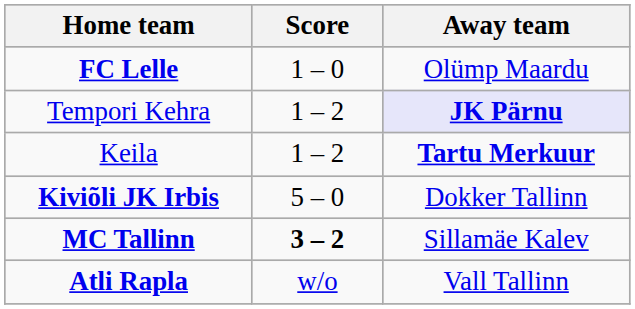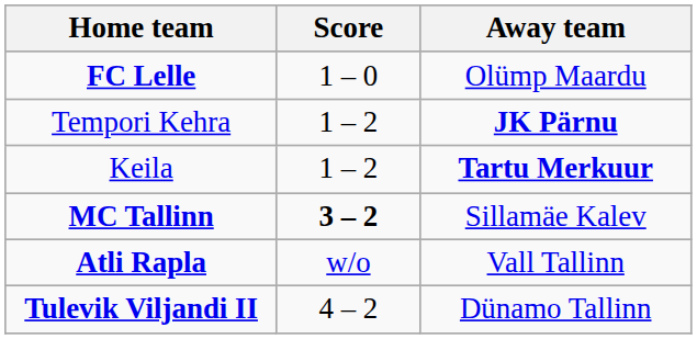Tempori Kehra | Away team: lavender background -> no background
- row: Kiviõli JK Irbis | 5 – 0 | Dokker Tallinn
+ row: Tulevik Viljandi II | 4 – 2 | Dünamo Tallinn
